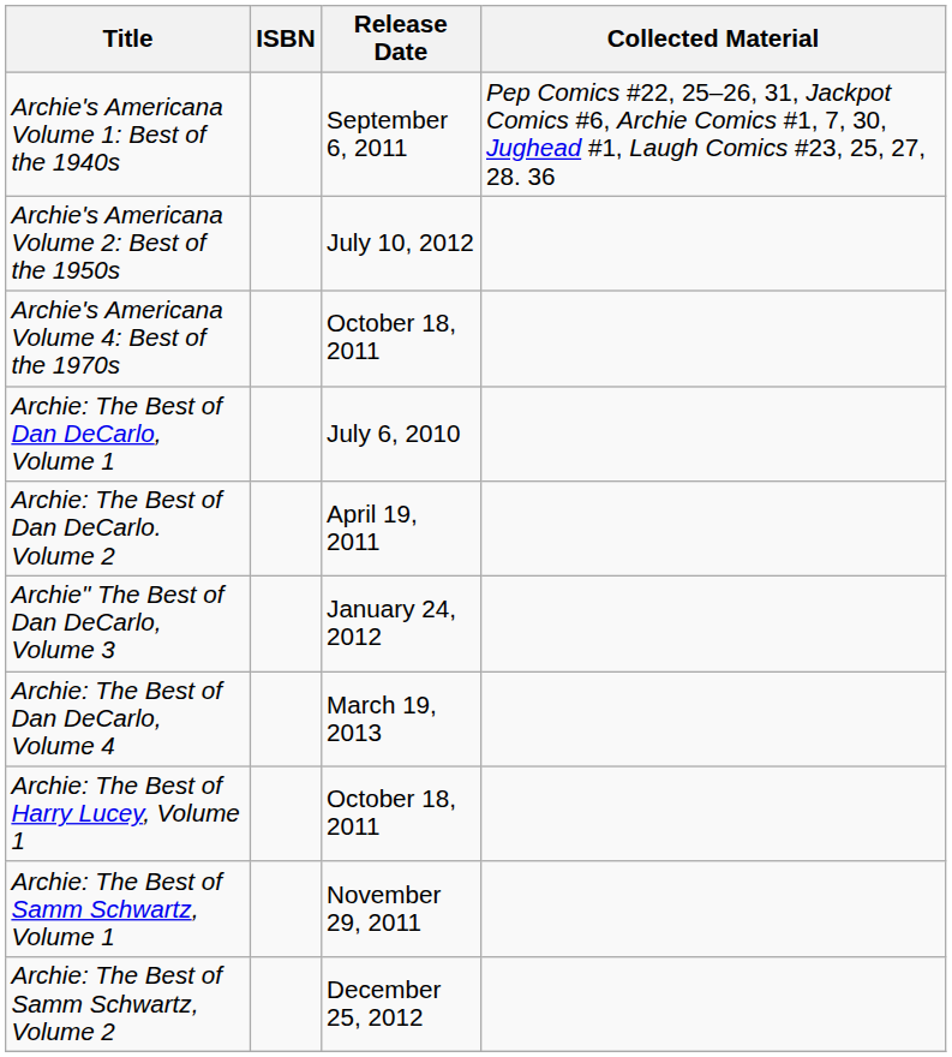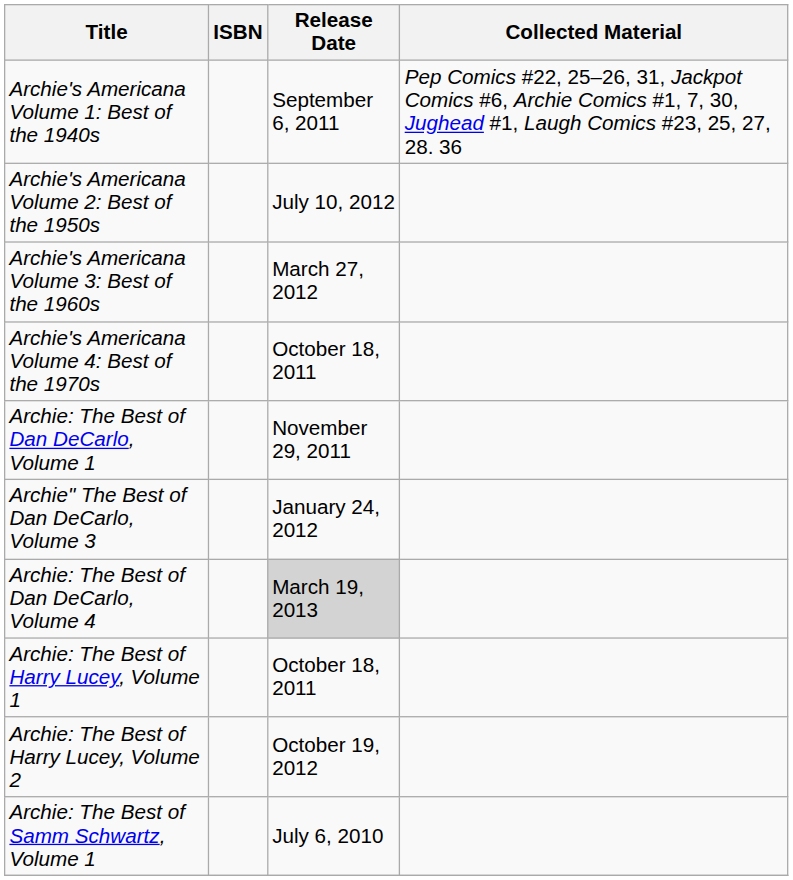+ row: Archie's Americana Volume 3: Best of the 1960s | March 27, 2012
Archie: The Best of Dan DeCarlo, Volume 1 | Release Date: July 6, 2010 -> November 29, 2011
- row: Archie: The Best of Dan DeCarlo. Volume 2 | April 19, 2011
Archie: The Best of Dan DeCarlo, Volume 4 | Release Date: no background -> lightgrey background
+ row: Archie: The Best of Harry Lucey, Volume 2 | October 19, 2012
Archie: The Best of Samm Schwartz, Volume 1 | Release Date: November 29, 2011 -> July 6, 2010
- row: Archie: The Best of Samm Schwartz, Volume 2 | December 25, 2012
